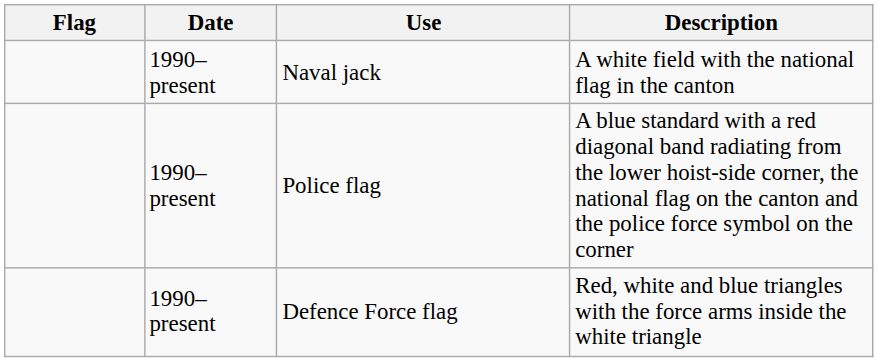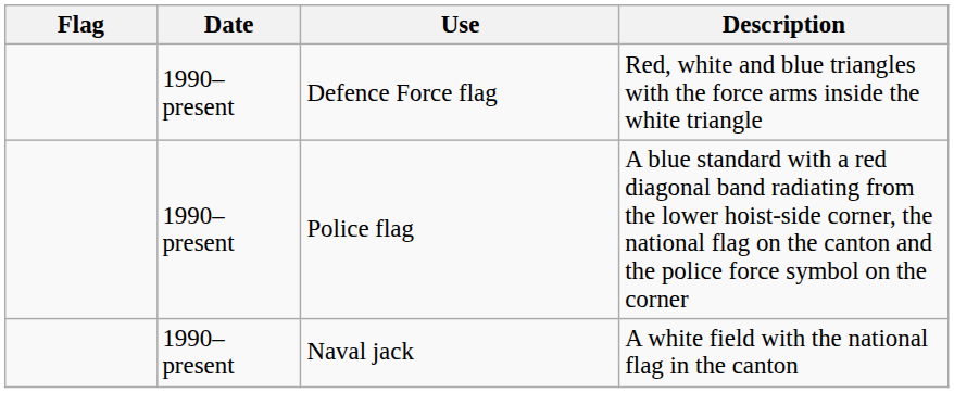rows swapped: Defence Force flag <-> Naval jack
